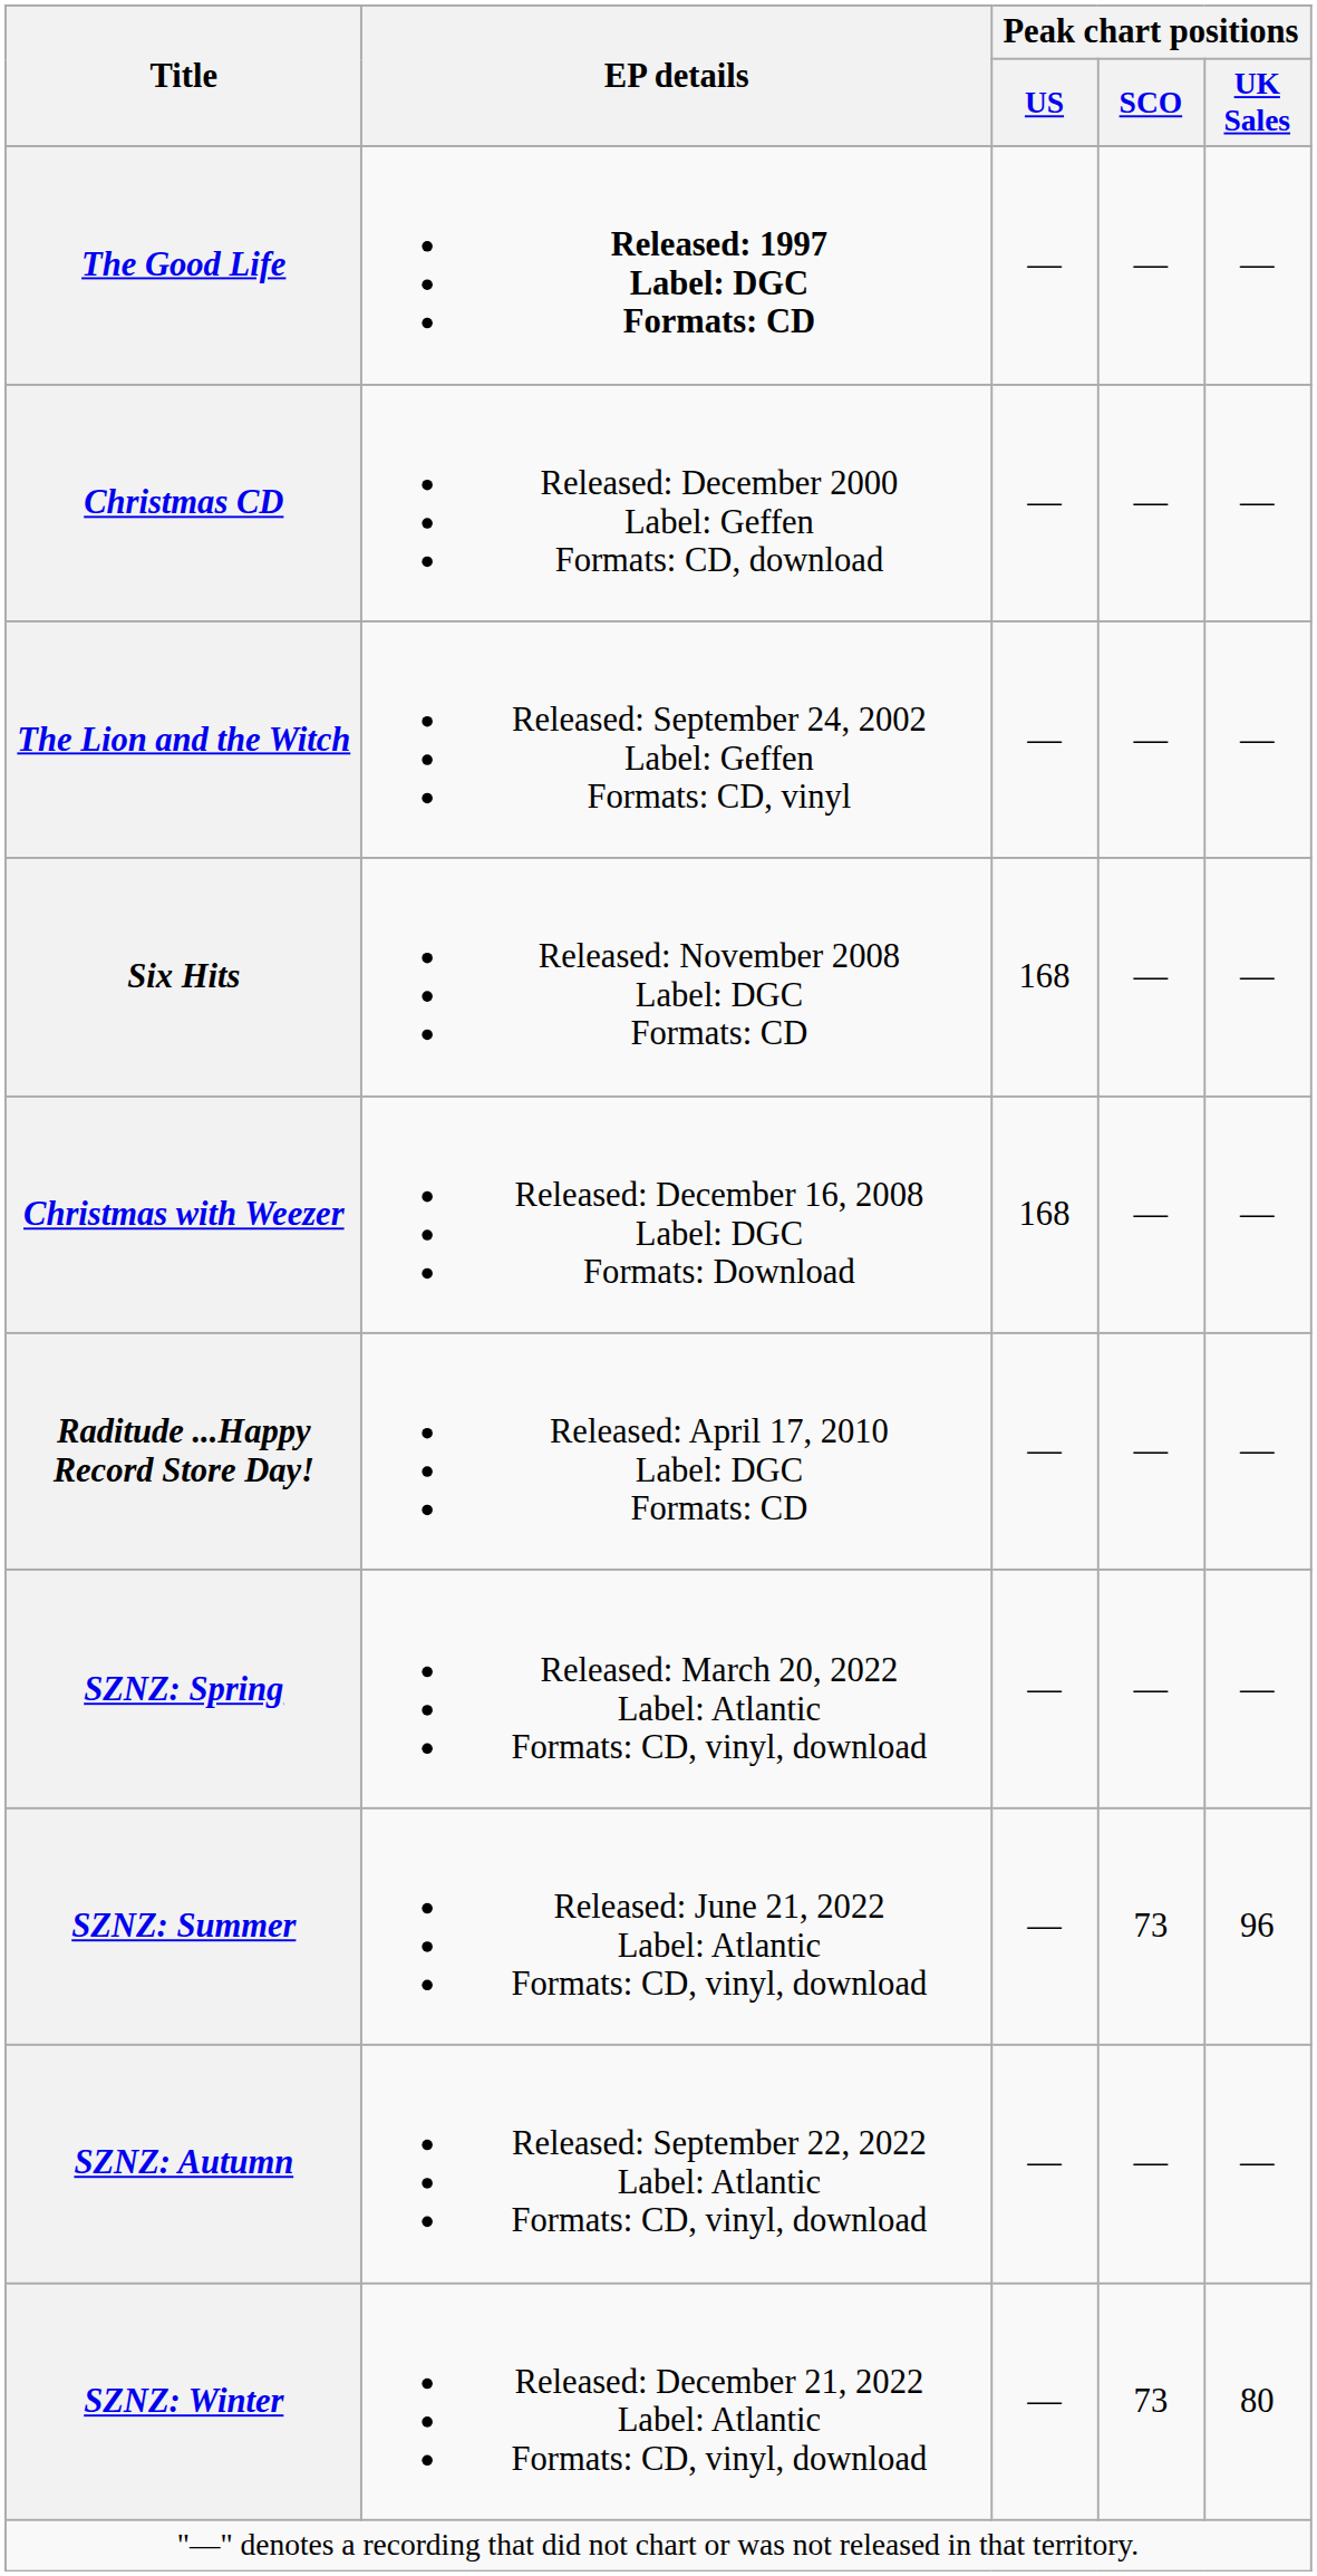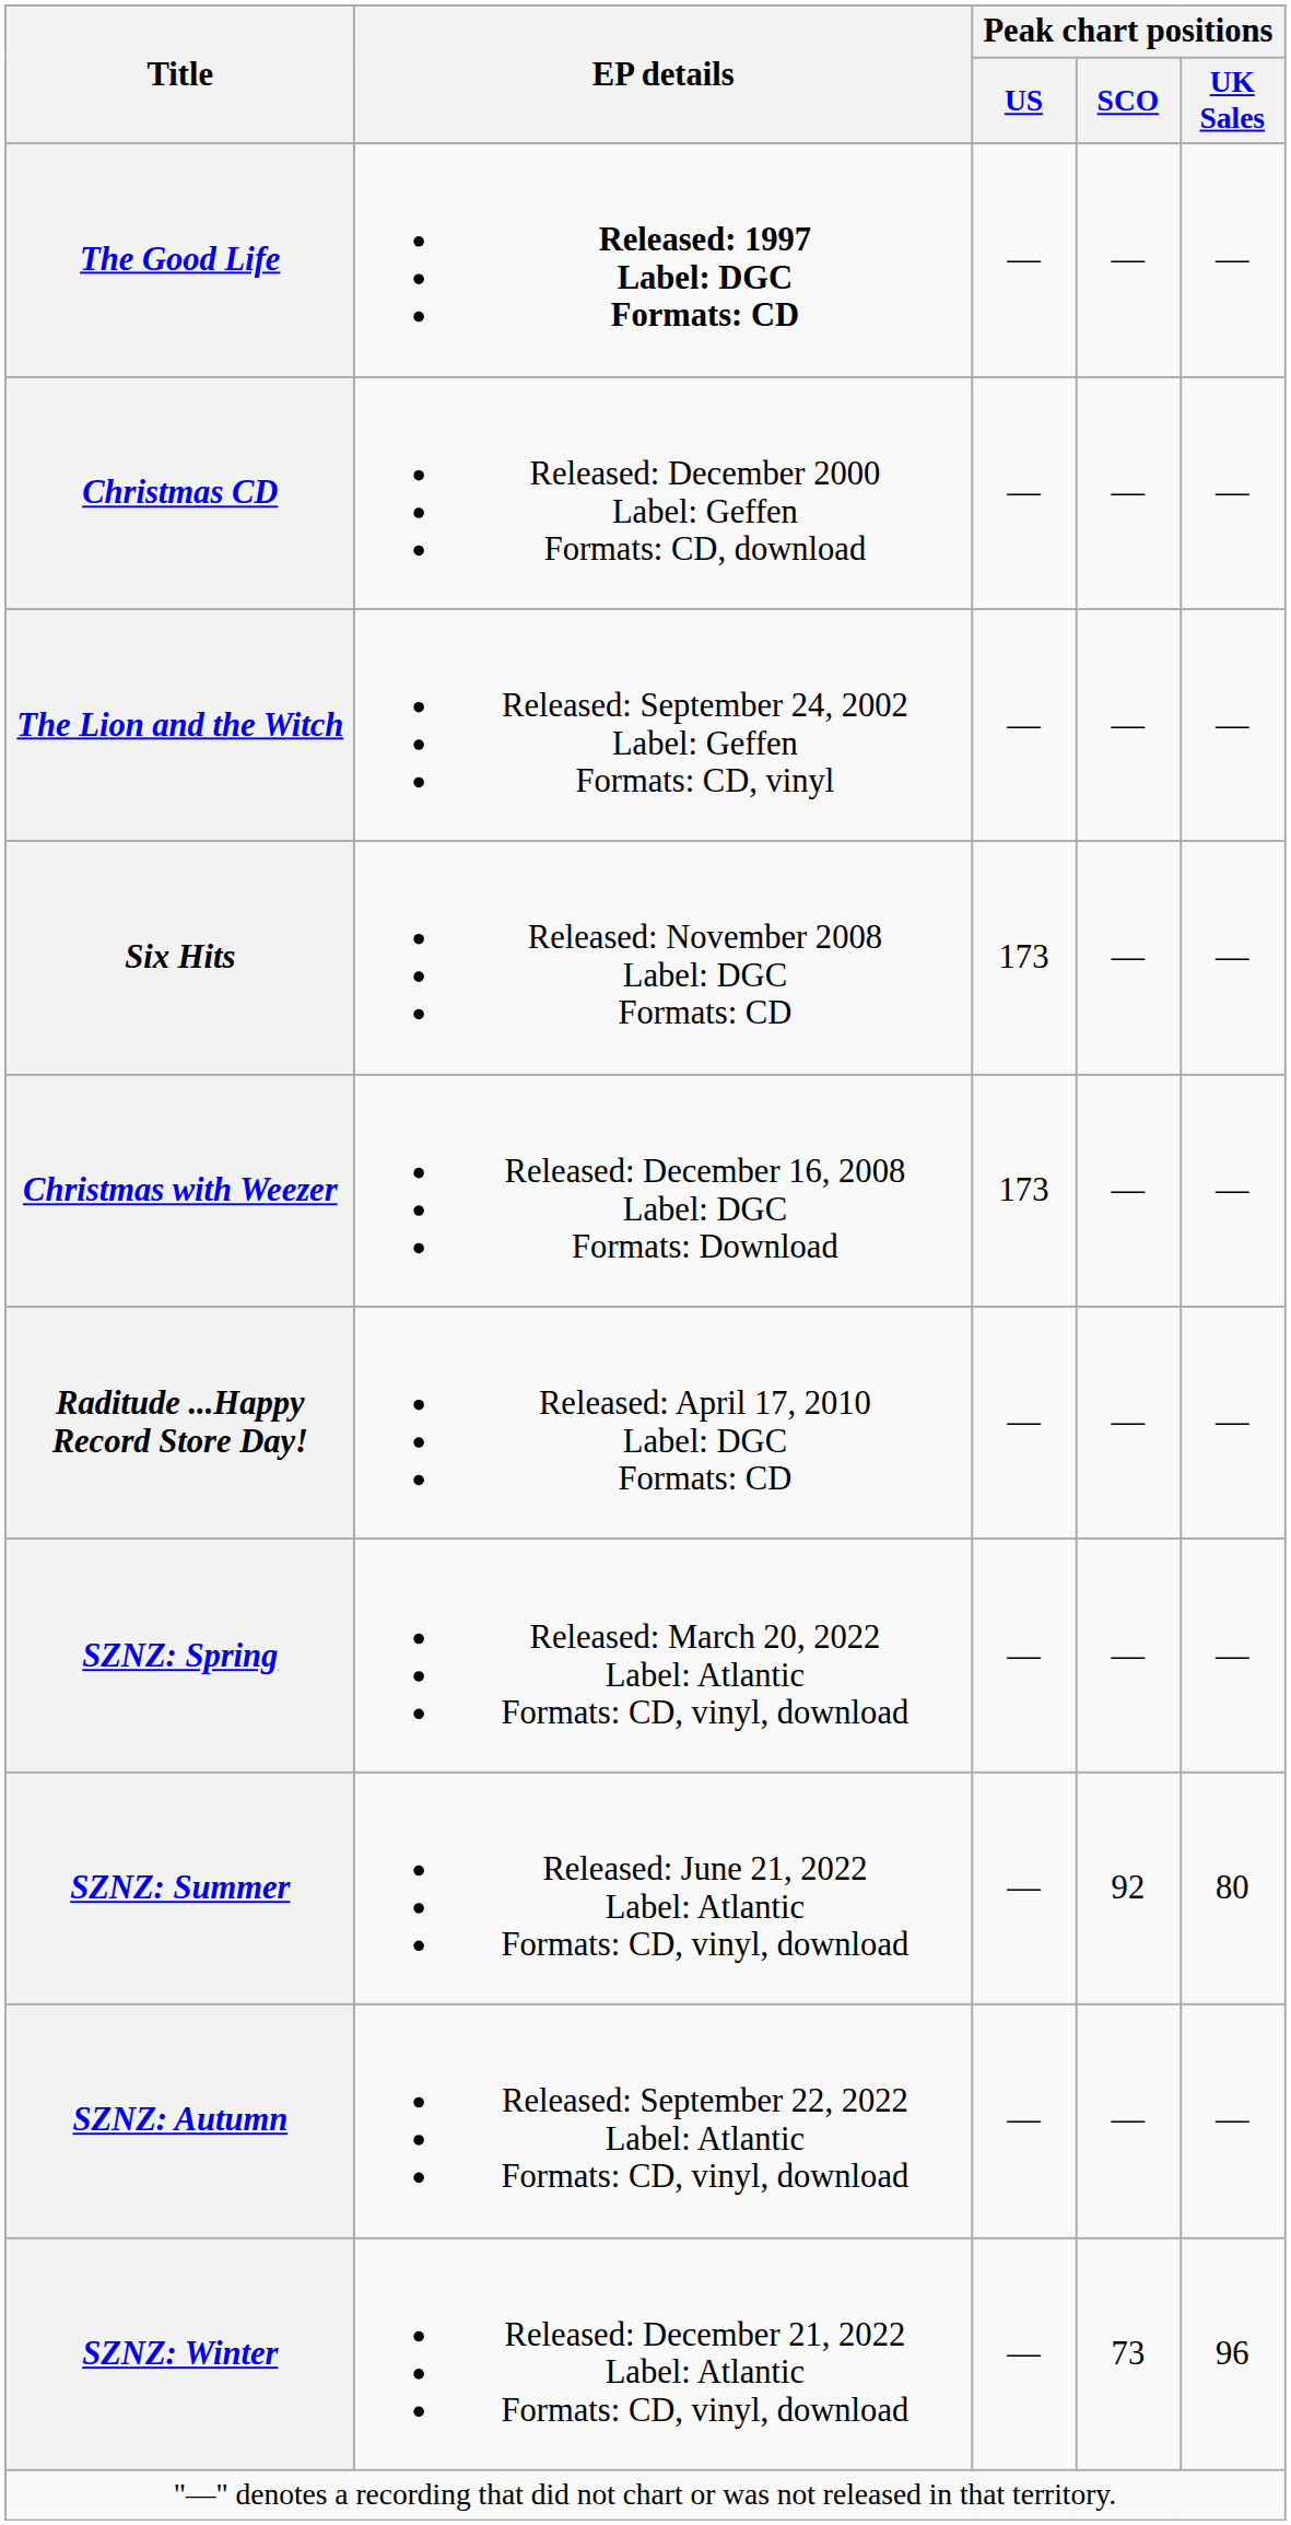Six Hits | Peak chart positions / US: 168 -> 173
Christmas with Weezer | Peak chart positions / US: 168 -> 173
SZNZ: Summer | Peak chart positions / SCO: 73 -> 92
SZNZ: Summer | Peak chart positions / UK Sales: 96 -> 80
SZNZ: Winter | Peak chart positions / UK Sales: 80 -> 96
